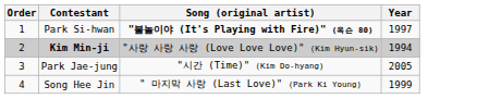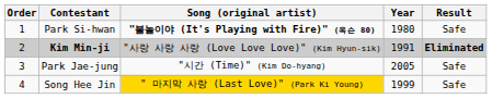+ column: Result | Safe | Eliminated | Safe | Safe
Park Si-hwan | Year: 1997 -> 1980
Kim Min-ji | Year: 1994 -> 1991
Song Hee Jin | Song (original artist): no background -> gold background
